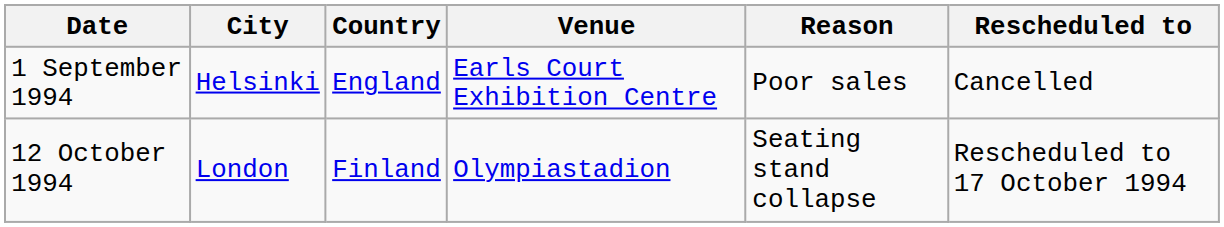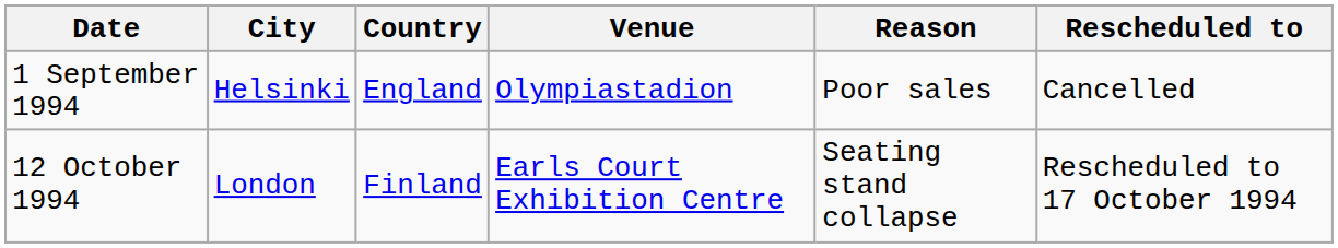1 September 1994 | Venue: Earls Court Exhibition Centre -> Olympiastadion
12 October 1994 | Venue: Olympiastadion -> Earls Court Exhibition Centre
